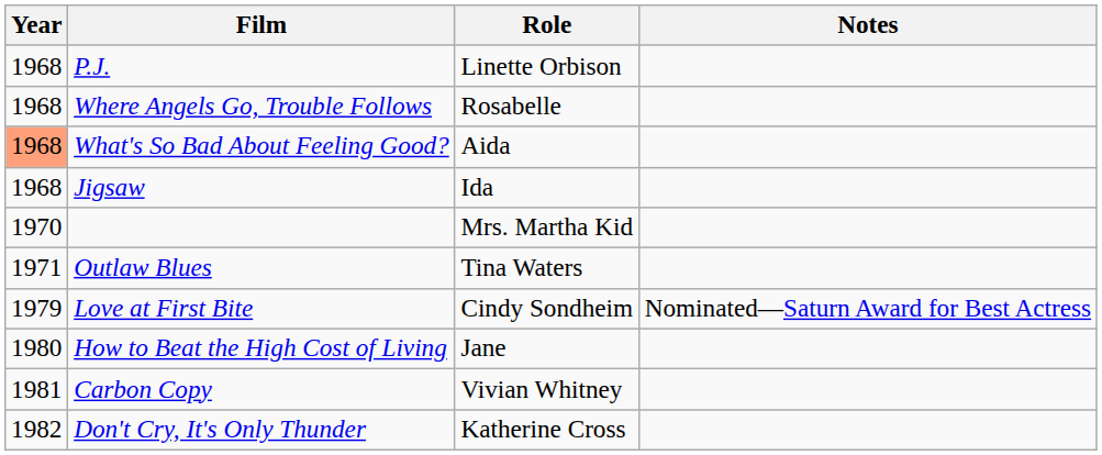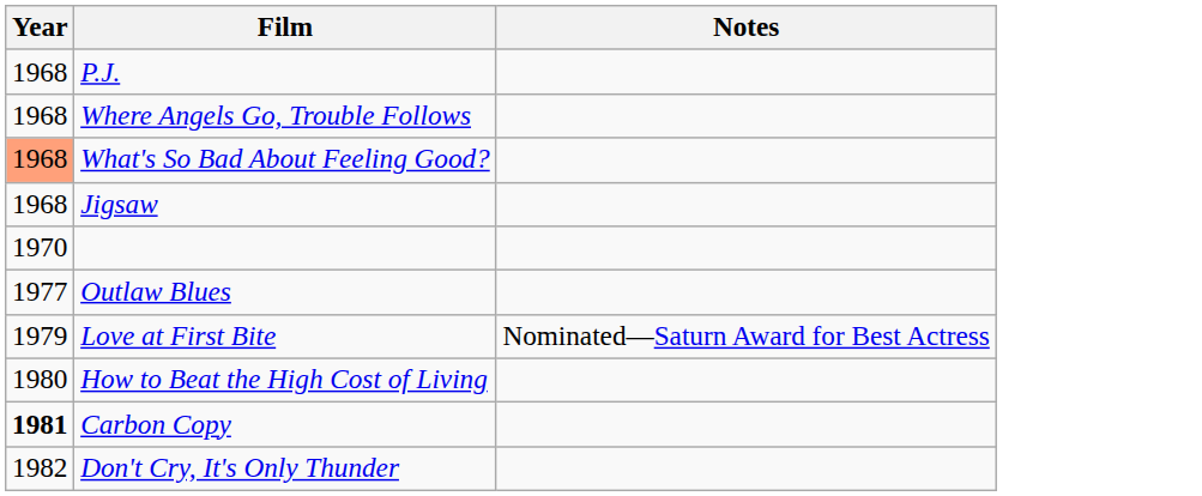- column: Role | Linette Orbison | Rosabelle | Aida | Ida | Mrs. Martha Kid | Tina Waters | Cindy Sondheim | Jane | Vivian Whitney | Katherine Cross
Outlaw Blues | Year: 1971 -> 1977
Carbon Copy | Year: normal -> bold
